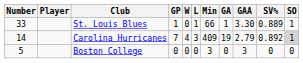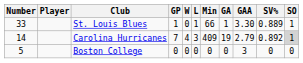Boston College | Min: 3 -> 0
